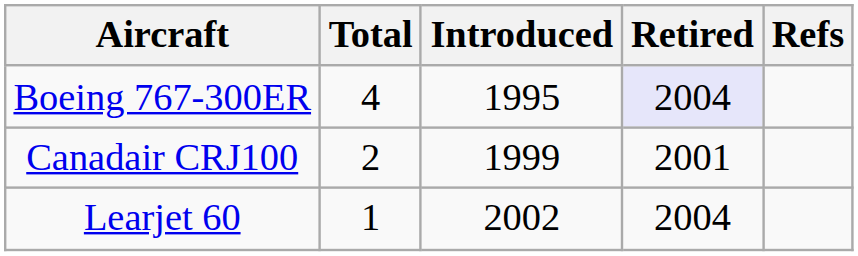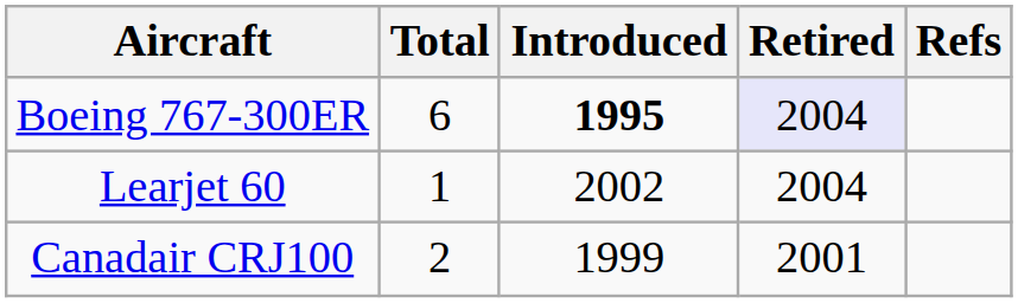Boeing 767-300ER | Total: 4 -> 6
Boeing 767-300ER | Introduced: normal -> bold
rows swapped: Canadair CRJ100 <-> Learjet 60
